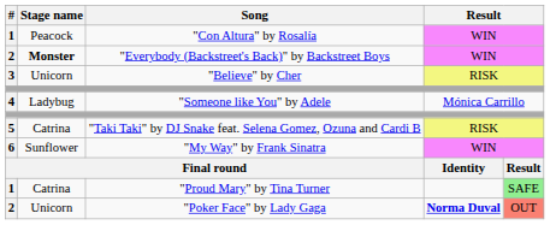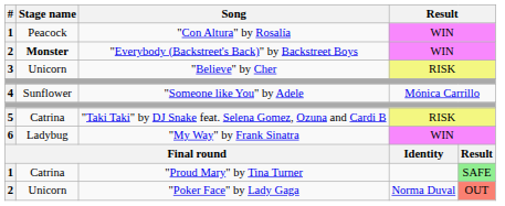"Someone like You" by Adele | Stage name: Ladybug -> Sunflower
"My Way" by Frank Sinatra | Stage name: Sunflower -> Ladybug
"Poker Face" by Lady Gaga | column 4: bold -> normal
